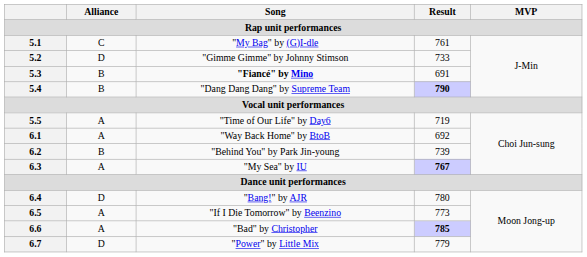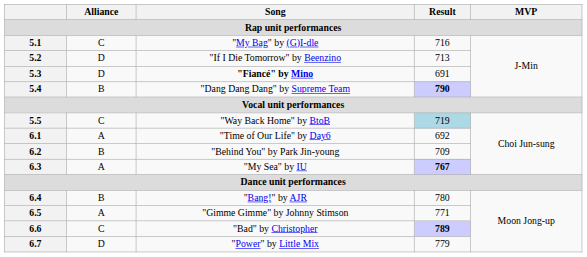5.1 | Result: 761 -> 716
5.2 | Song: "Gimme Gimme" by Johnny Stimson -> "If I Die Tomorrow" by Beenzino
5.2 | Result: 733 -> 713
5.3 | Alliance: B -> D
5.5 | Alliance: A -> C
5.5 | Song: "Time of Our Life" by Day6 -> "Way Back Home" by BtoB
5.5 | Result: no background -> lightblue background
6.1 | Song: "Way Back Home" by BtoB -> "Time of Our Life" by Day6
6.2 | Result: 739 -> 709
6.4 | Alliance: D -> B
6.5 | Song: "If I Die Tomorrow" by Beenzino -> "Gimme Gimme" by Johnny Stimson
6.5 | Result: 773 -> 771
6.6 | Alliance: A -> C
6.6 | Result: 785 -> 789
